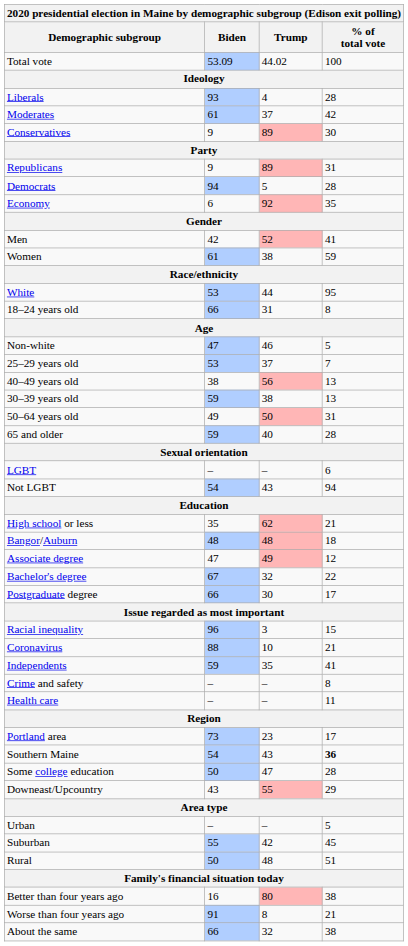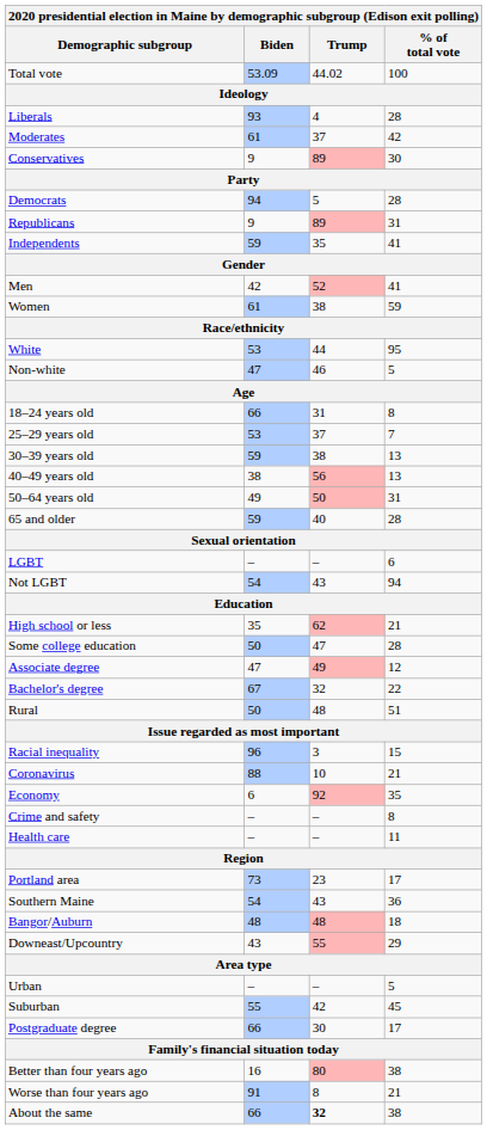rows swapped: Democrats <-> Republicans
rows swapped: Independents <-> Economy
rows swapped: Non-white <-> 18–24 years old
rows swapped: 30–39 years old <-> 40–49 years old
rows swapped: Some college education <-> Bangor/Auburn
rows swapped: Postgraduate degree <-> Rural
Southern Maine | % of total vote: bold -> normal
About the same | Trump: normal -> bold
